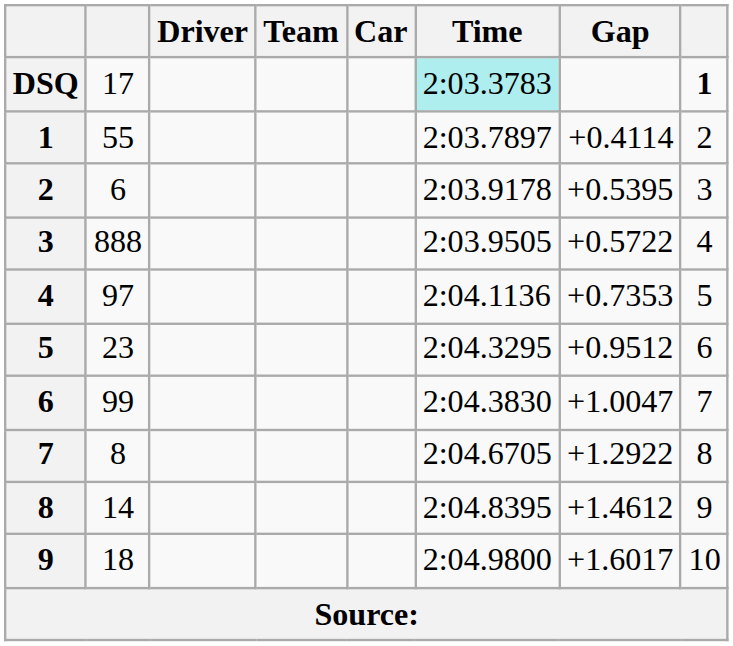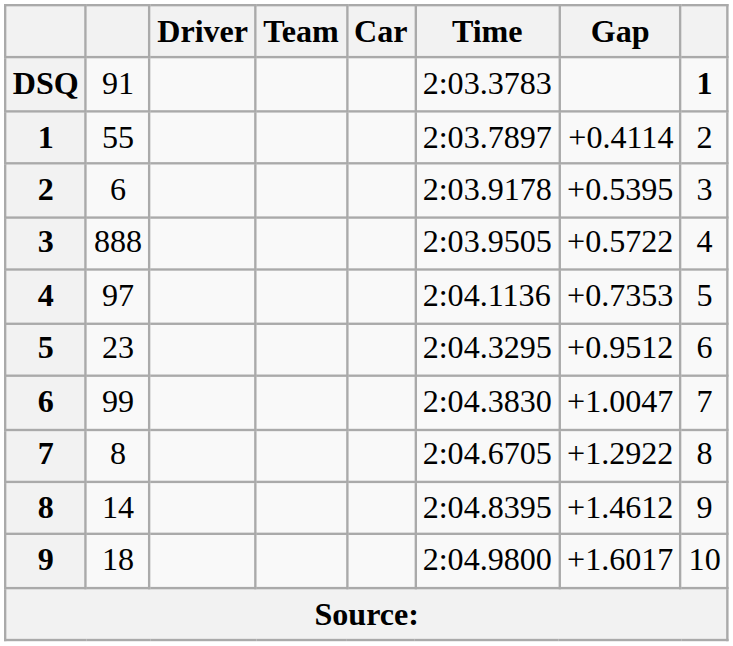DSQ | column 2: 17 -> 91
DSQ | Time: paleturquoise background -> no background
